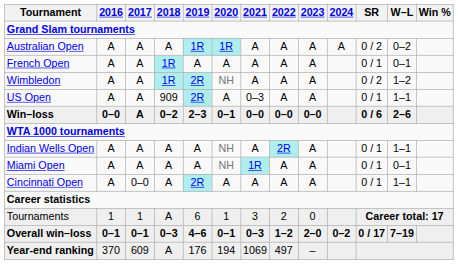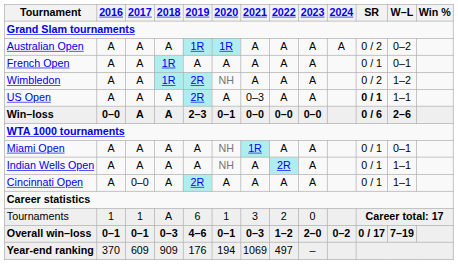US Open | 2018: 909 -> A
US Open | SR: normal -> bold
Win–loss | 2018: 0–2 -> A
rows swapped: Indian Wells Open <-> Miami Open
Year-end ranking | 2018: A -> 909
